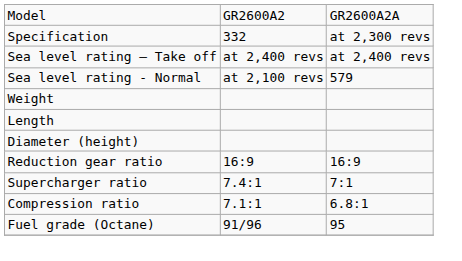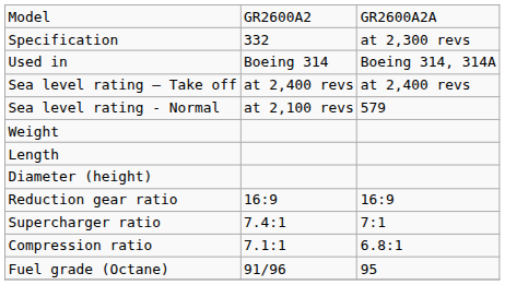+ row: Used in | Boeing 314 | Boeing 314, 314A
